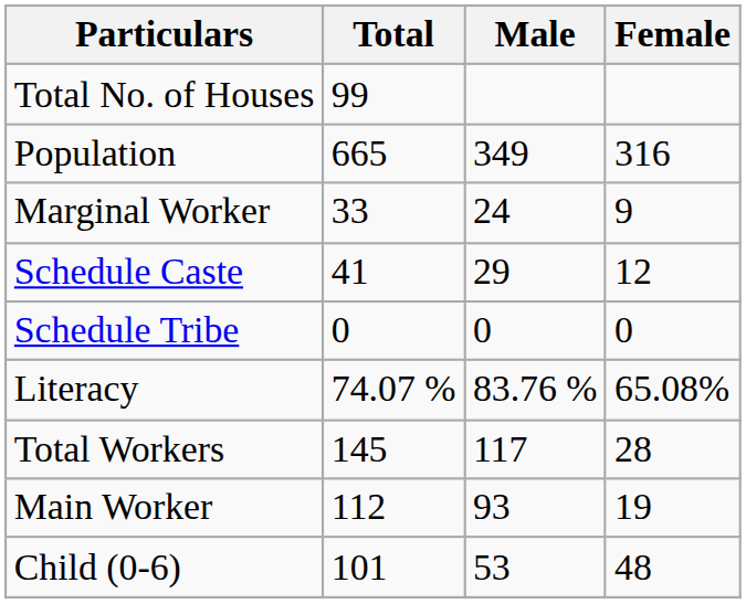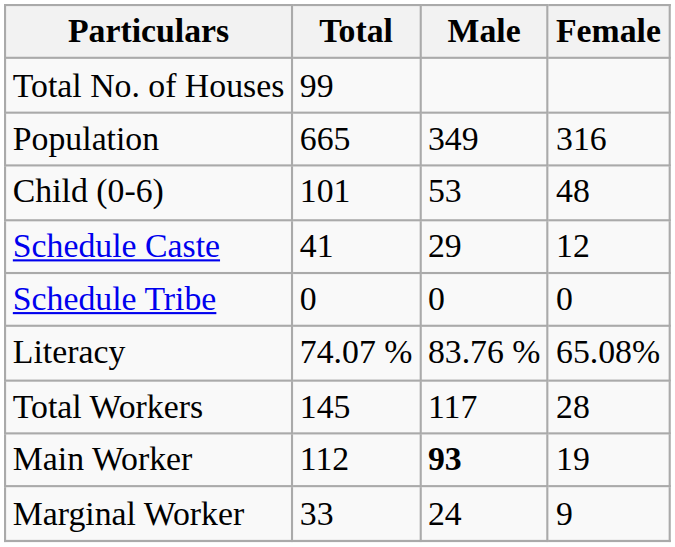rows swapped: Child (0-6) <-> Marginal Worker
Main Worker | Male: normal -> bold
